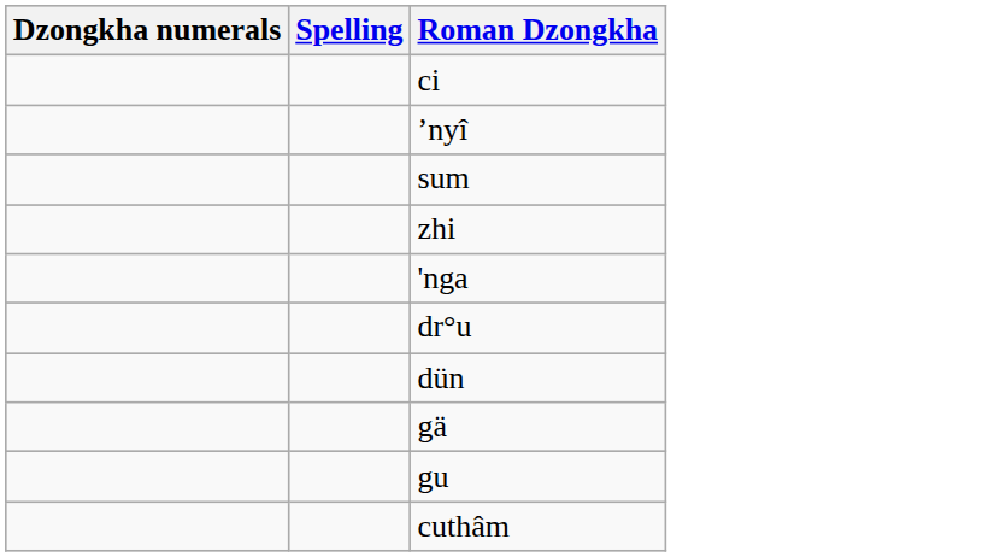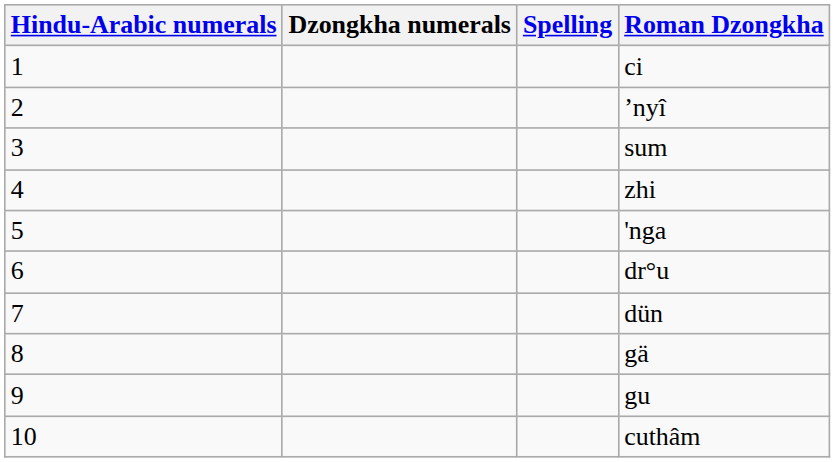+ column: Hindu-Arabic numerals | 1 | 2 | 3 | 4 | 5 | 6 | 7 | 8 | 9 | 10
